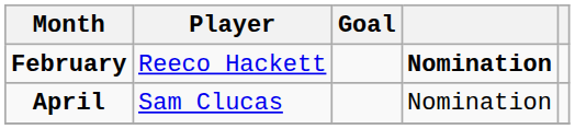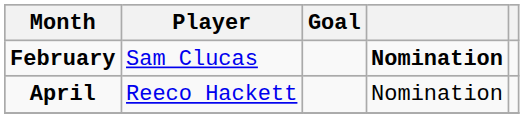February | Player: Reeco Hackett -> Sam Clucas
April | Player: Sam Clucas -> Reeco Hackett
